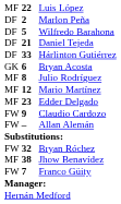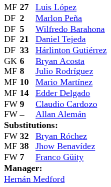Luis López | column 2: 22 -> 27
Mario Martínez | column 2: 12 -> 10
Edder Delgado | column 2: 23 -> 14
